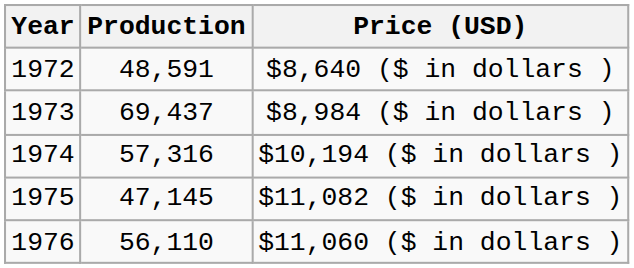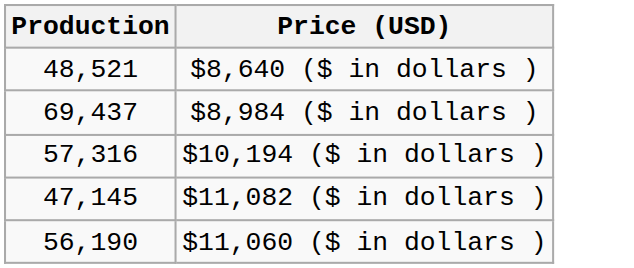- column: Year | 1972 | 1973 | 1974 | 1975 | 1976
$8,640 ($ in dollars ) | Production: 48,591 -> 48,521
$11,060 ($ in dollars ) | Production: 56,110 -> 56,190
